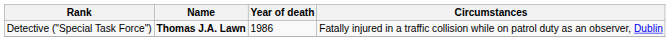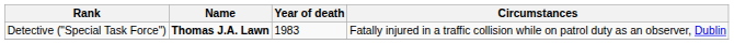Detective ("Special Task Force") | Year of death: 1986 -> 1983
